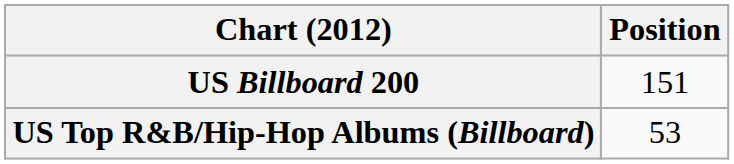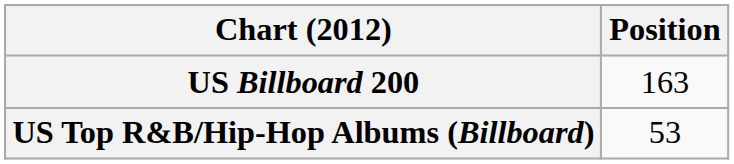US Billboard 200 | Position: 151 -> 163
